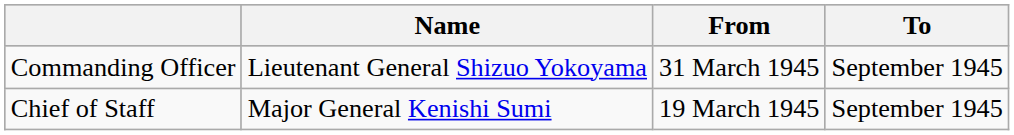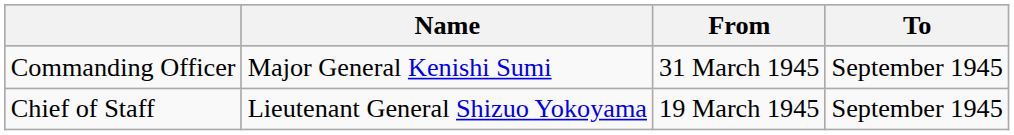Commanding Officer | Name: Lieutenant General Shizuo Yokoyama -> Major General Kenishi Sumi
Chief of Staff | Name: Major General Kenishi Sumi -> Lieutenant General Shizuo Yokoyama
